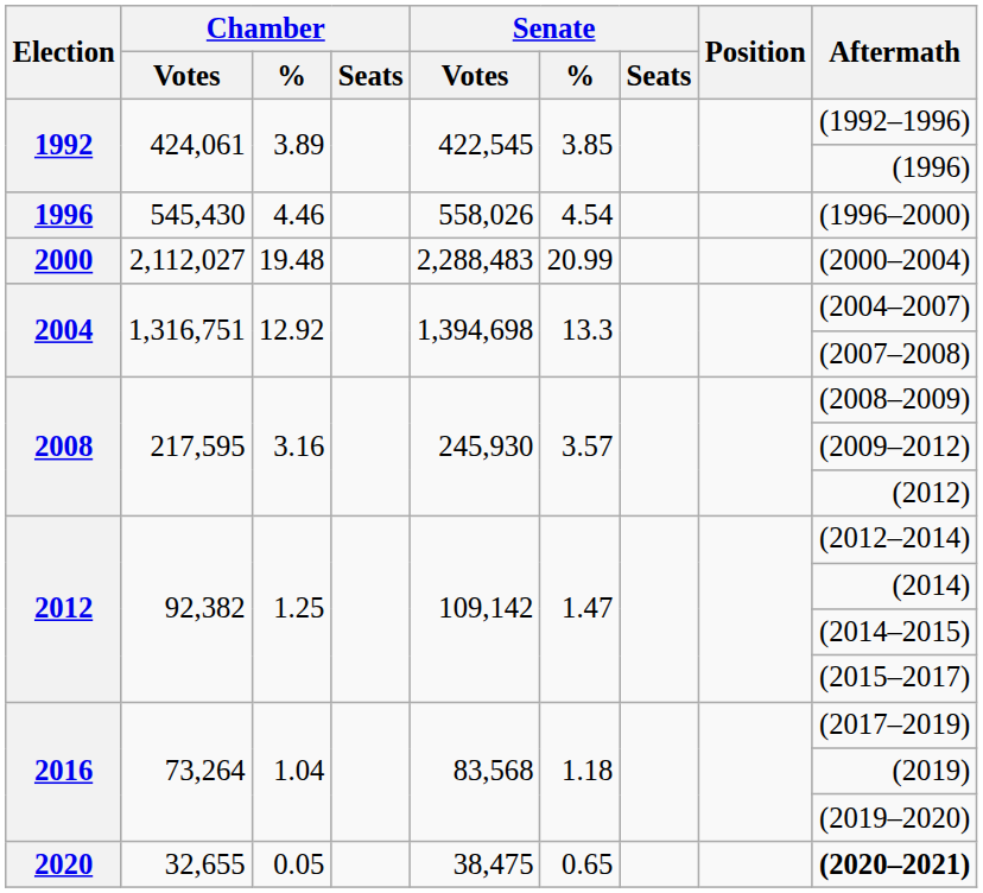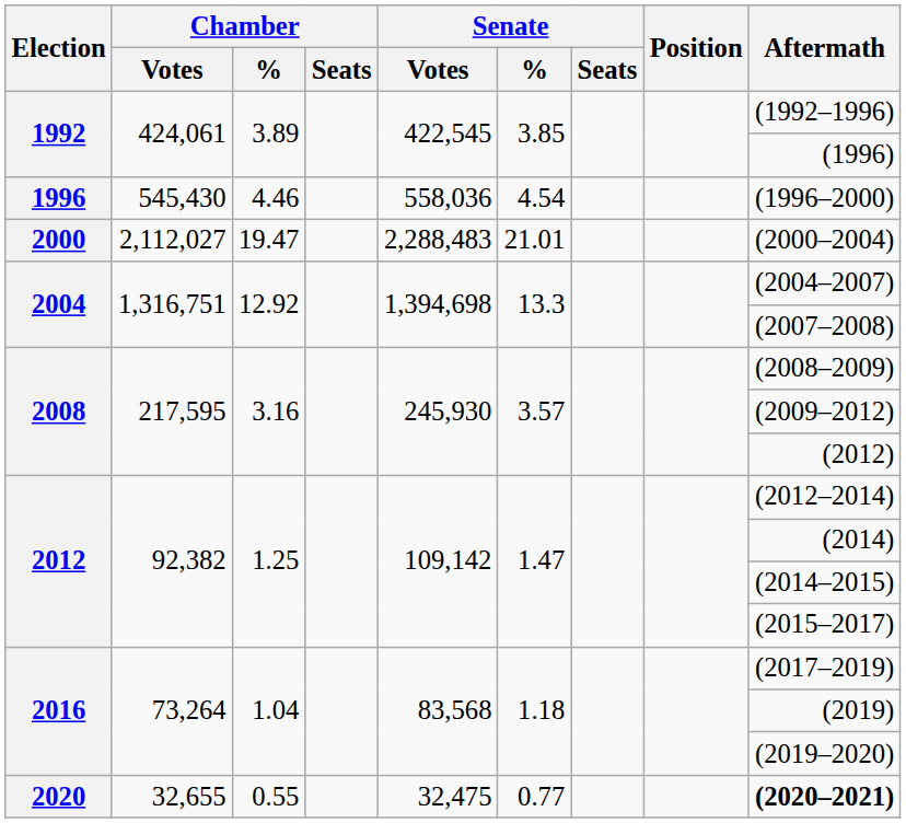1996 | Senate / Votes: 558,026 -> 558,036
2000 | Chamber / %: 19.48 -> 19.47
2000 | Senate / %: 20.99 -> 21.01
2020 | Chamber / %: 0.05 -> 0.55
2020 | Senate / Votes: 38,475 -> 32,475
2020 | Senate / %: 0.65 -> 0.77
